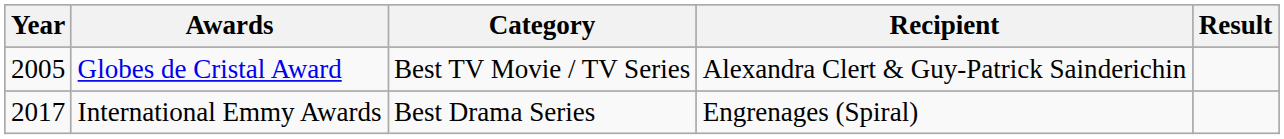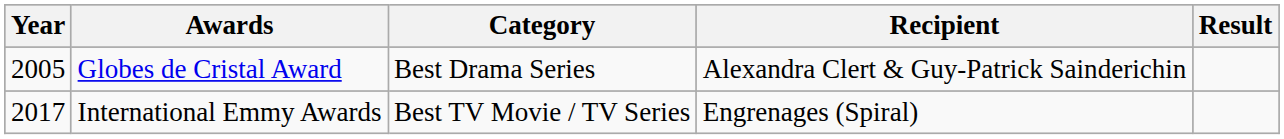Globes de Cristal Award | Category: Best TV Movie / TV Series -> Best Drama Series
International Emmy Awards | Category: Best Drama Series -> Best TV Movie / TV Series
